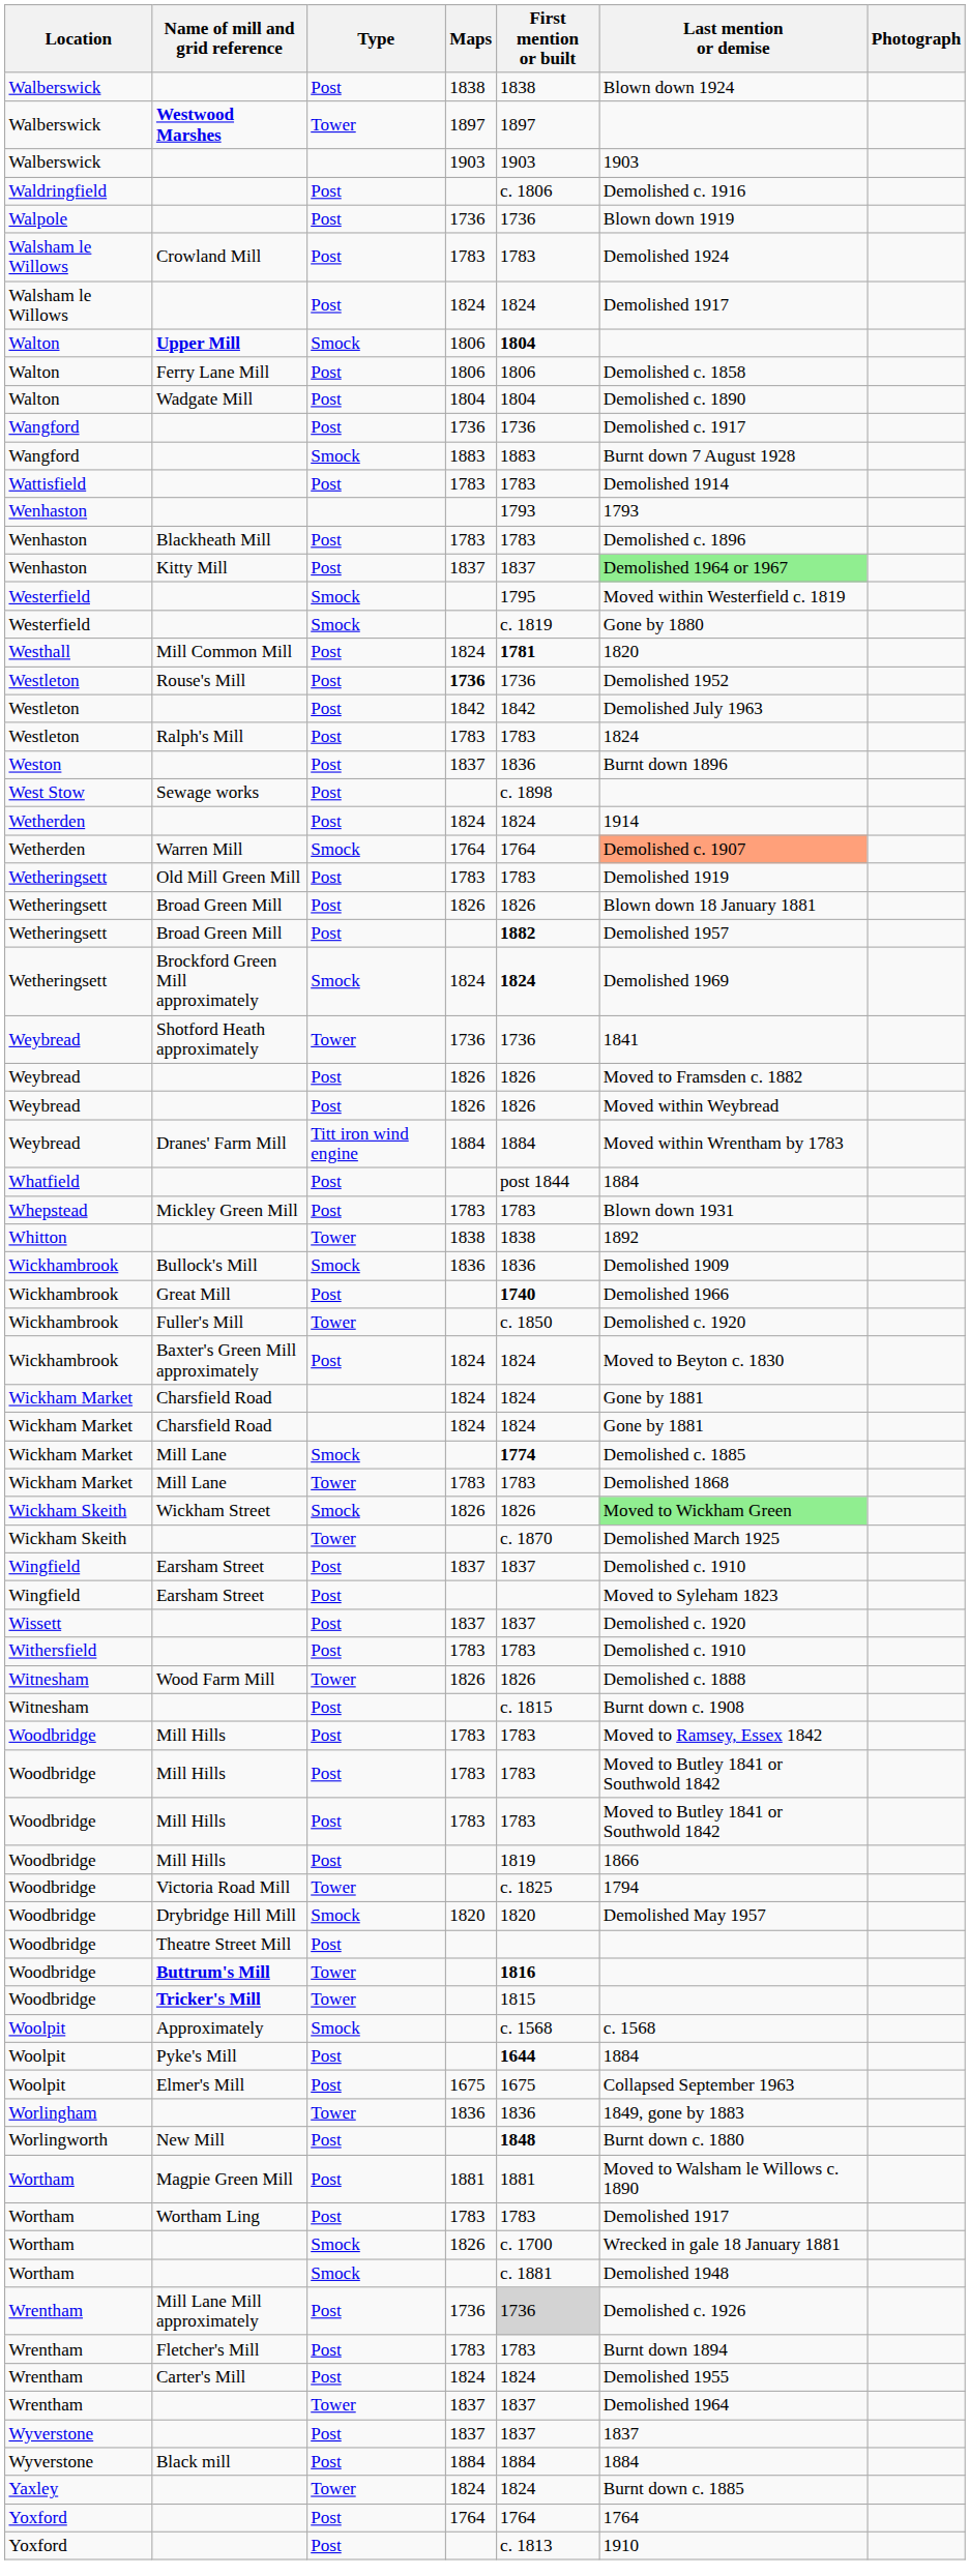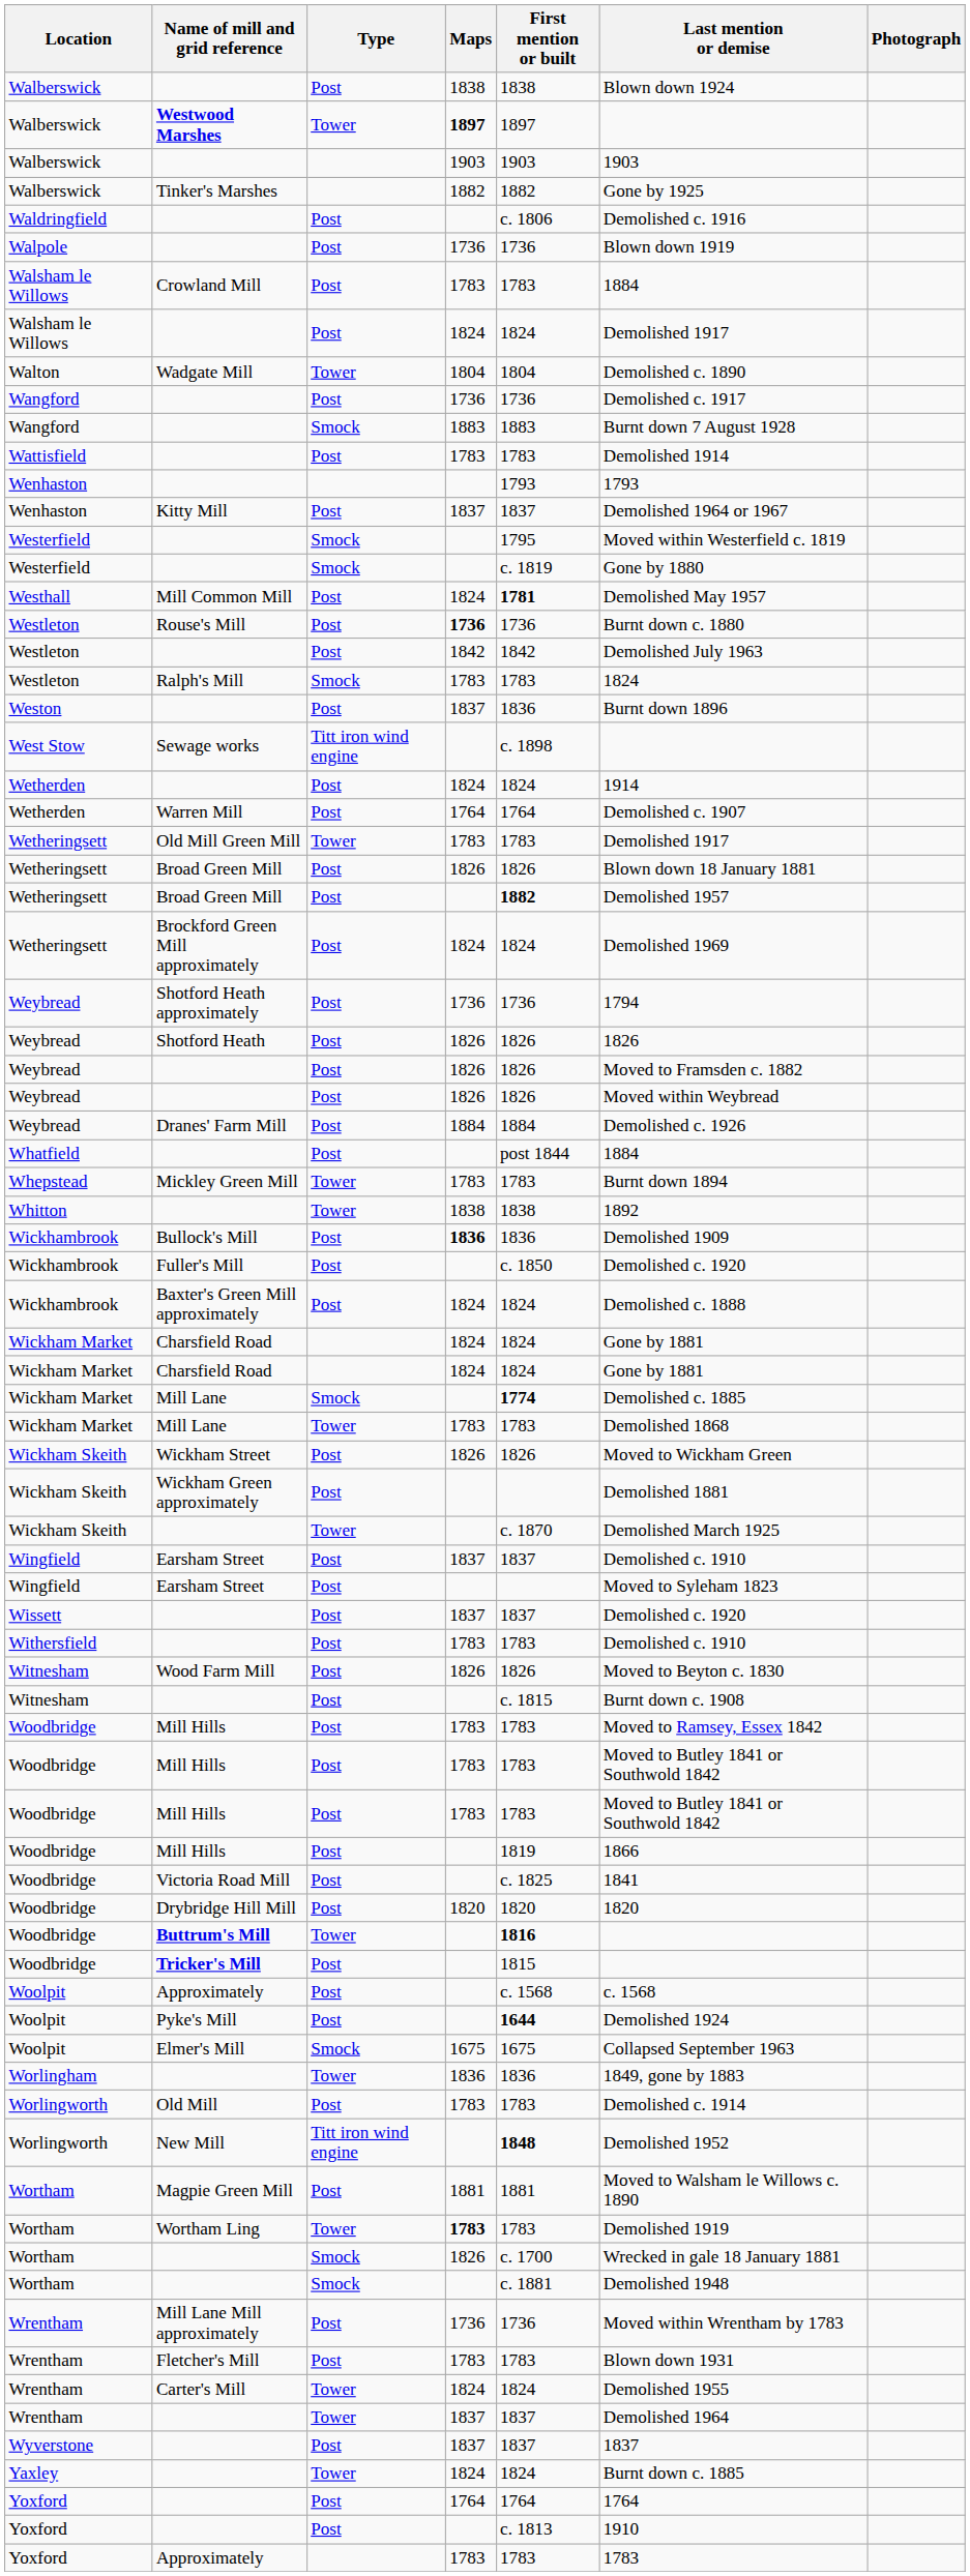Westwood Marshes | Maps: normal -> bold
+ row: Walberswick | Tinker's Marshes | 1882 | 1882 | Gone by 1925
Crowland Mill | Last mention or demise: Demolished 1924 -> 1884
- row: Walton | Upper Mill | Smock | 1806 | 1804
- row: Walton | Ferry Lane Mill | Post | 1806 | 1806 | Demolished c. 1858
Wadgate Mill | Type: Post -> Tower
- row: Wenhaston | Blackheath Mill | Post | 1783 | 1783 | Demolished c. 1896
Kitty Mill | Last mention or demise: lightgreen background -> no background
Mill Common Mill | Last mention or demise: 1820 -> Demolished May 1957
Rouse's Mill | Last mention or demise: Demolished 1952 -> Burnt down c. 1880
Ralph's Mill | Type: Post -> Smock
Sewage works | Type: Post -> Titt iron wind engine
Warren Mill | Type: Smock -> Post
Warren Mill | Last mention or demise: lightsalmon background -> no background
Old Mill Green Mill | Type: Post -> Tower
Old Mill Green Mill | Last mention or demise: Demolished 1919 -> Demolished 1917
Brockford Green Mill approximately | Type: Smock -> Post
Brockford Green Mill approximately | First mention or built: bold -> normal
Shotford Heath approximately | Type: Tower -> Post
Shotford Heath approximately | Last mention or demise: 1841 -> 1794
+ row: Weybread | Shotford Heath | Post | 1826 | 1826 | 1826
Dranes' Farm Mill | Type: Titt iron wind engine -> Post
Dranes' Farm Mill | Last mention or demise: Moved within Wrentham by 1783 -> Demolished c. 1926
Mickley Green Mill | Type: Post -> Tower
Mickley Green Mill | Last mention or demise: Blown down 1931 -> Burnt down 1894
Bullock's Mill | Type: Smock -> Post
Bullock's Mill | Maps: normal -> bold
- row: Wickhambrook | Great Mill | Post | 1740 | Demolished 1966
Fuller's Mill | Type: Tower -> Post
Baxter's Green Mill approximately | Last mention or demise: Moved to Beyton c. 1830 -> Demolished c. 1888
Wickham Street | Type: Smock -> Post
Wickham Street | Last mention or demise: lightgreen background -> no background
+ row: Wickham Skeith | Wickham Green approximately | Post | Demolished 1881
Wood Farm Mill | Type: Tower -> Post
Wood Farm Mill | Last mention or demise: Demolished c. 1888 -> Moved to Beyton c. 1830
Victoria Road Mill | Type: Tower -> Post
Victoria Road Mill | Last mention or demise: 1794 -> 1841
Drybridge Hill Mill | Type: Smock -> Post
Drybridge Hill Mill | Last mention or demise: Demolished May 1957 -> 1820
- row: Woodbridge | Theatre Street Mill | Post
Tricker's Mill | Type: Tower -> Post
Woolpit / Approximately | Type: Smock -> Post
Pyke's Mill | Last mention or demise: 1884 -> Demolished 1924
Elmer's Mill | Type: Post -> Smock
+ row: Worlingworth | Old Mill | Post | 1783 | 1783 | Demolished c. 1914
New Mill | Type: Post -> Titt iron wind engine
New Mill | Last mention or demise: Burnt down c. 1880 -> Demolished 1952
Wortham Ling | Type: Post -> Tower
Wortham Ling | Maps: normal -> bold
Wortham Ling | Last mention or demise: Demolished 1917 -> Demolished 1919
Mill Lane Mill approximately | First mention or built: lightgrey background -> no background
Mill Lane Mill approximately | Last mention or demise: Demolished c. 1926 -> Moved within Wrentham by 1783
Fletcher's Mill | Last mention or demise: Burnt down 1894 -> Blown down 1931
Carter's Mill | Type: Post -> Tower
- row: Wyverstone | Black mill | Post | 1884 | 1884 | 1884
+ row: Yoxford | Approximately | 1783 | 1783 | 1783
